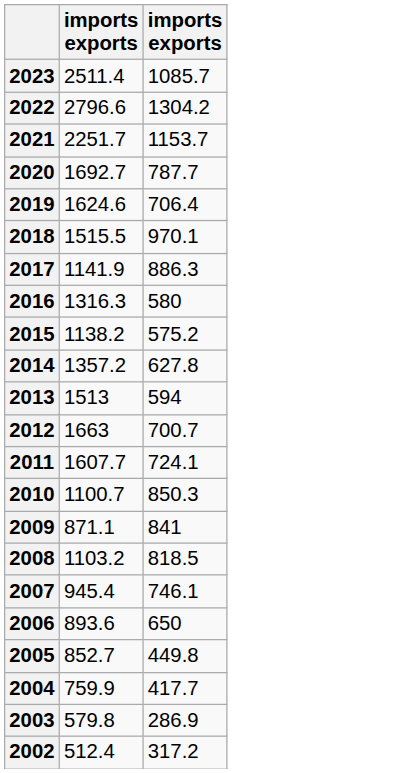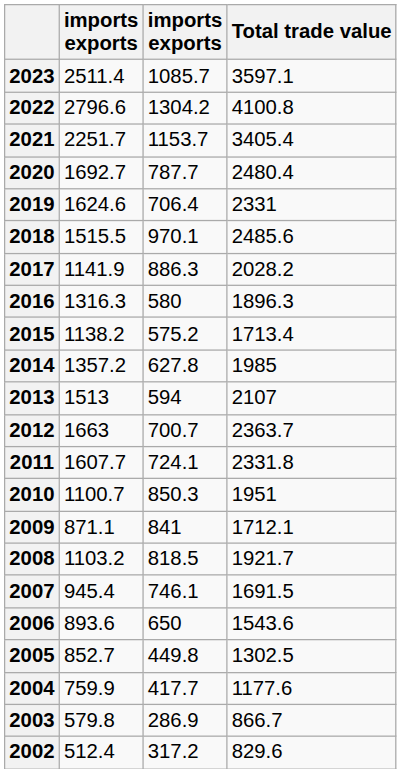+ column: Total trade value | 3597.1 | 4100.8 | 3405.4 | 2480.4 | 2331 | 2485.6 | 2028.2 | 1896.3 | 1713.4 | 1985 | 2107 | 2363.7 | 2331.8 | 1951 | 1712.1 | 1921.7 | 1691.5 | 1543.6 | 1302.5 | 1177.6 | 866.7 | 829.6
